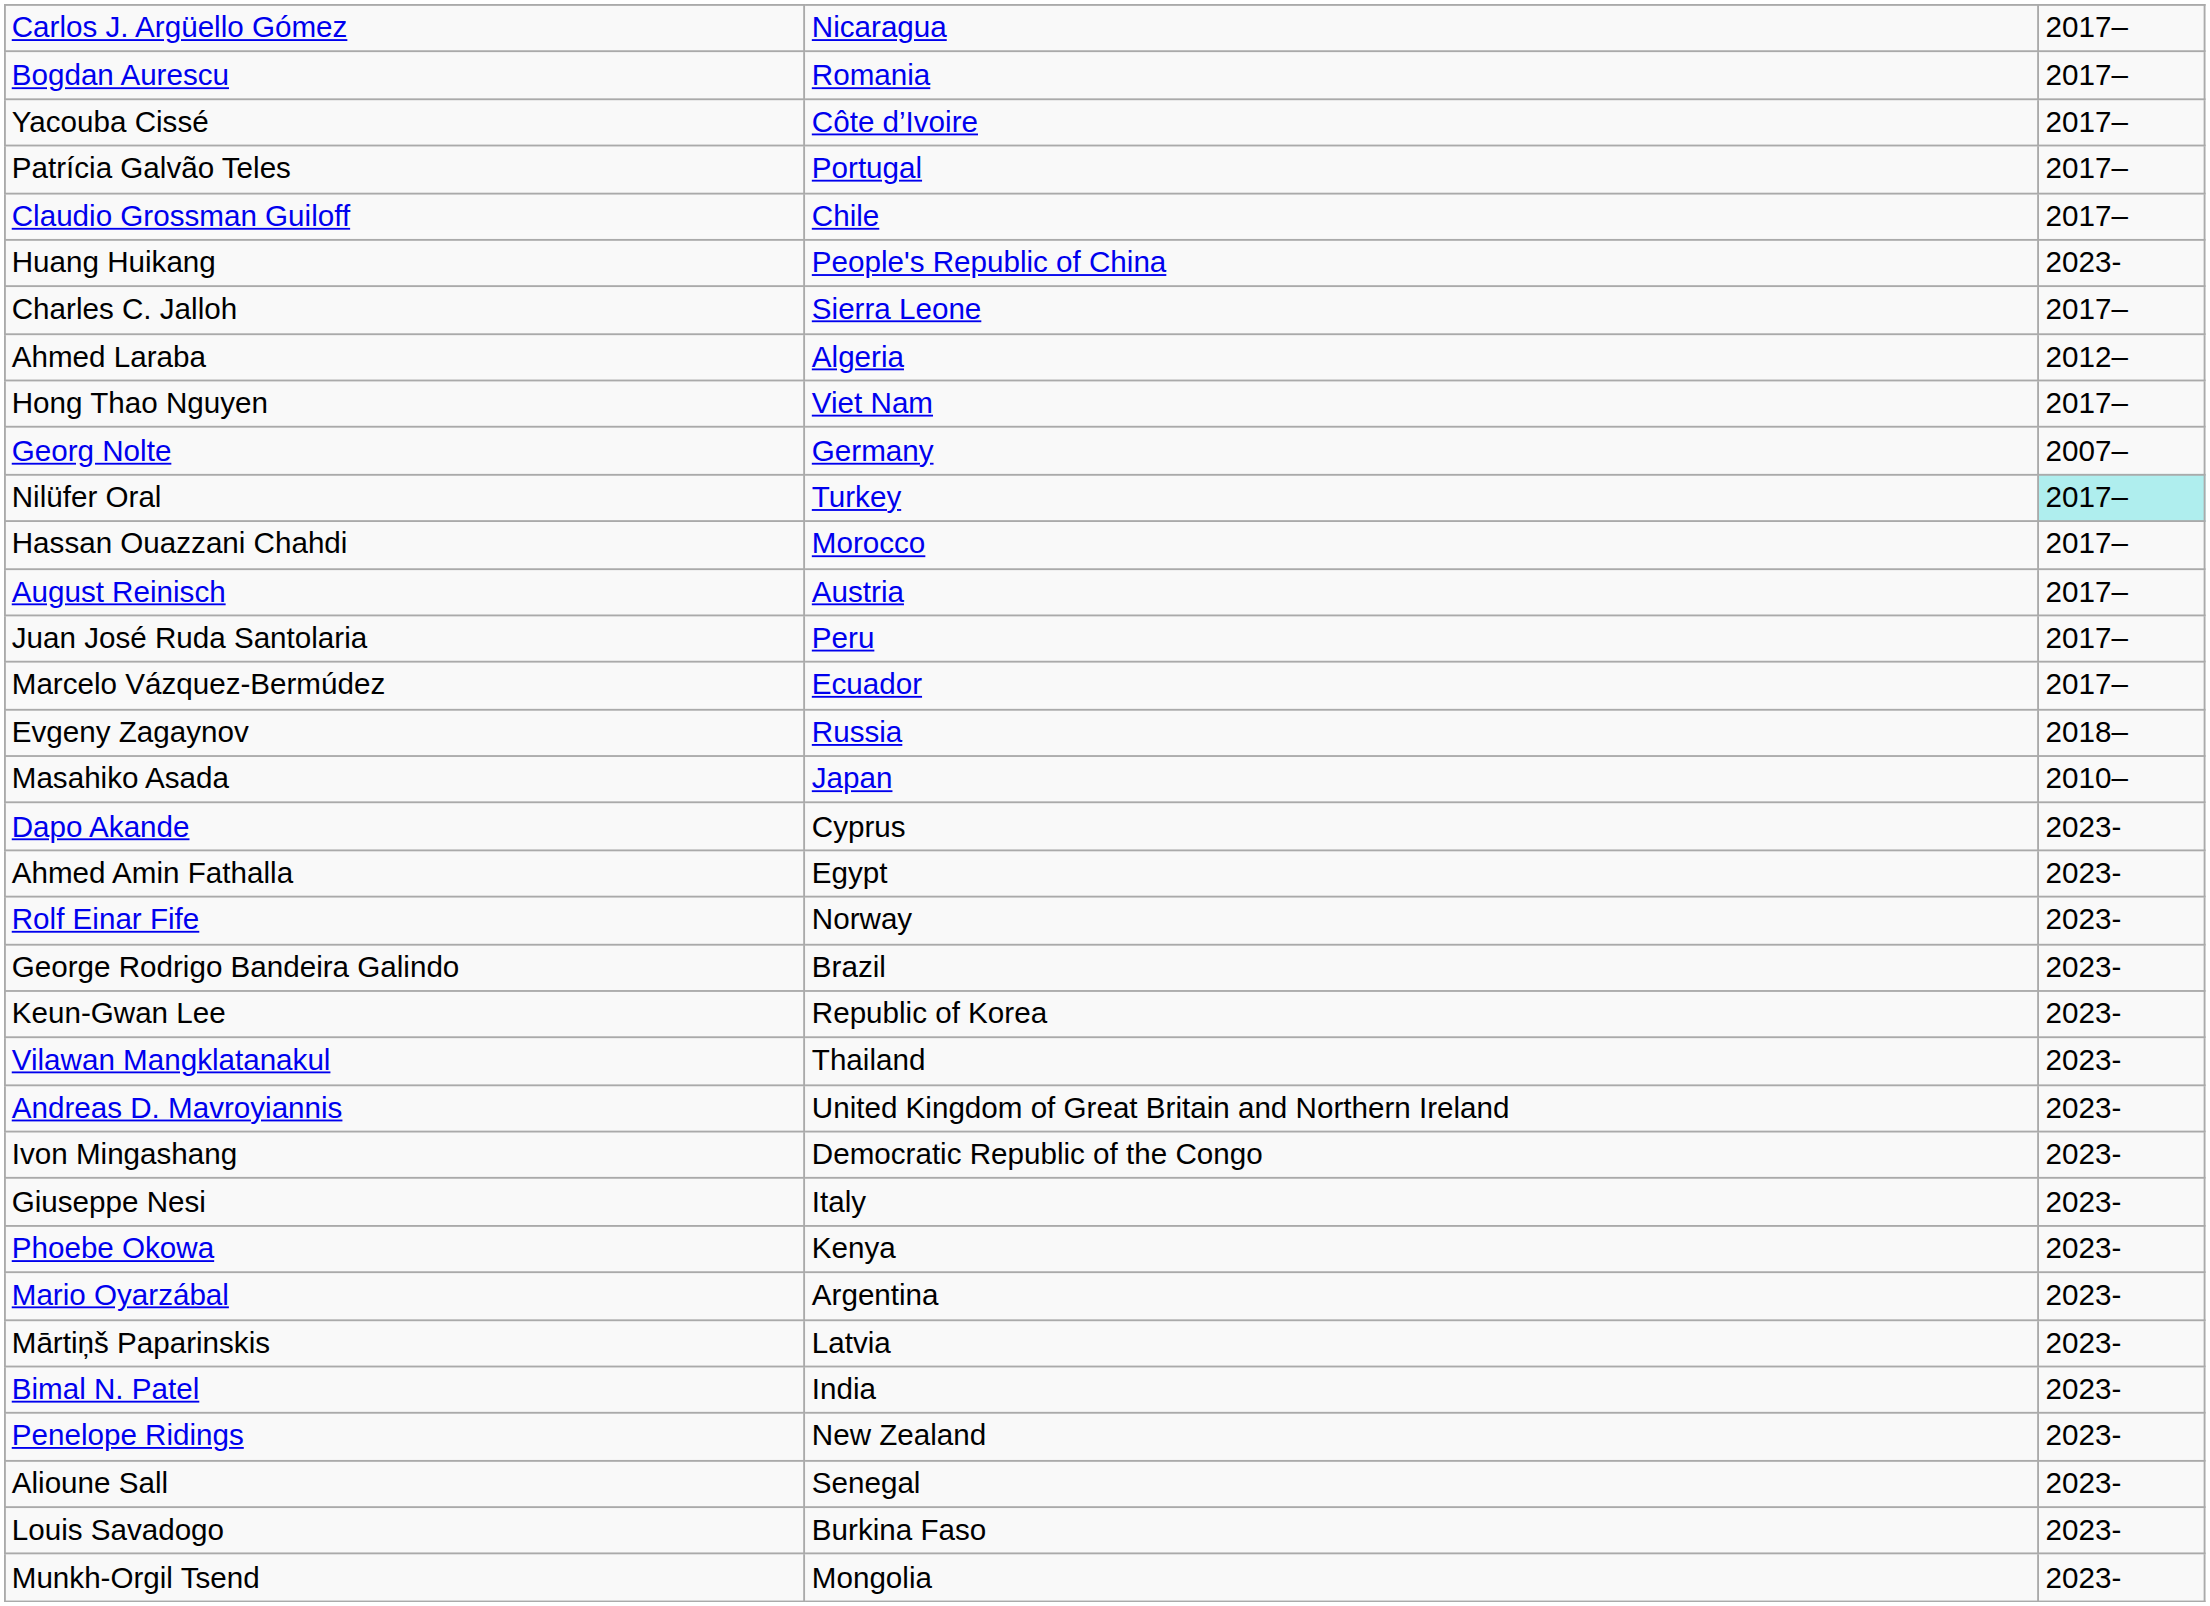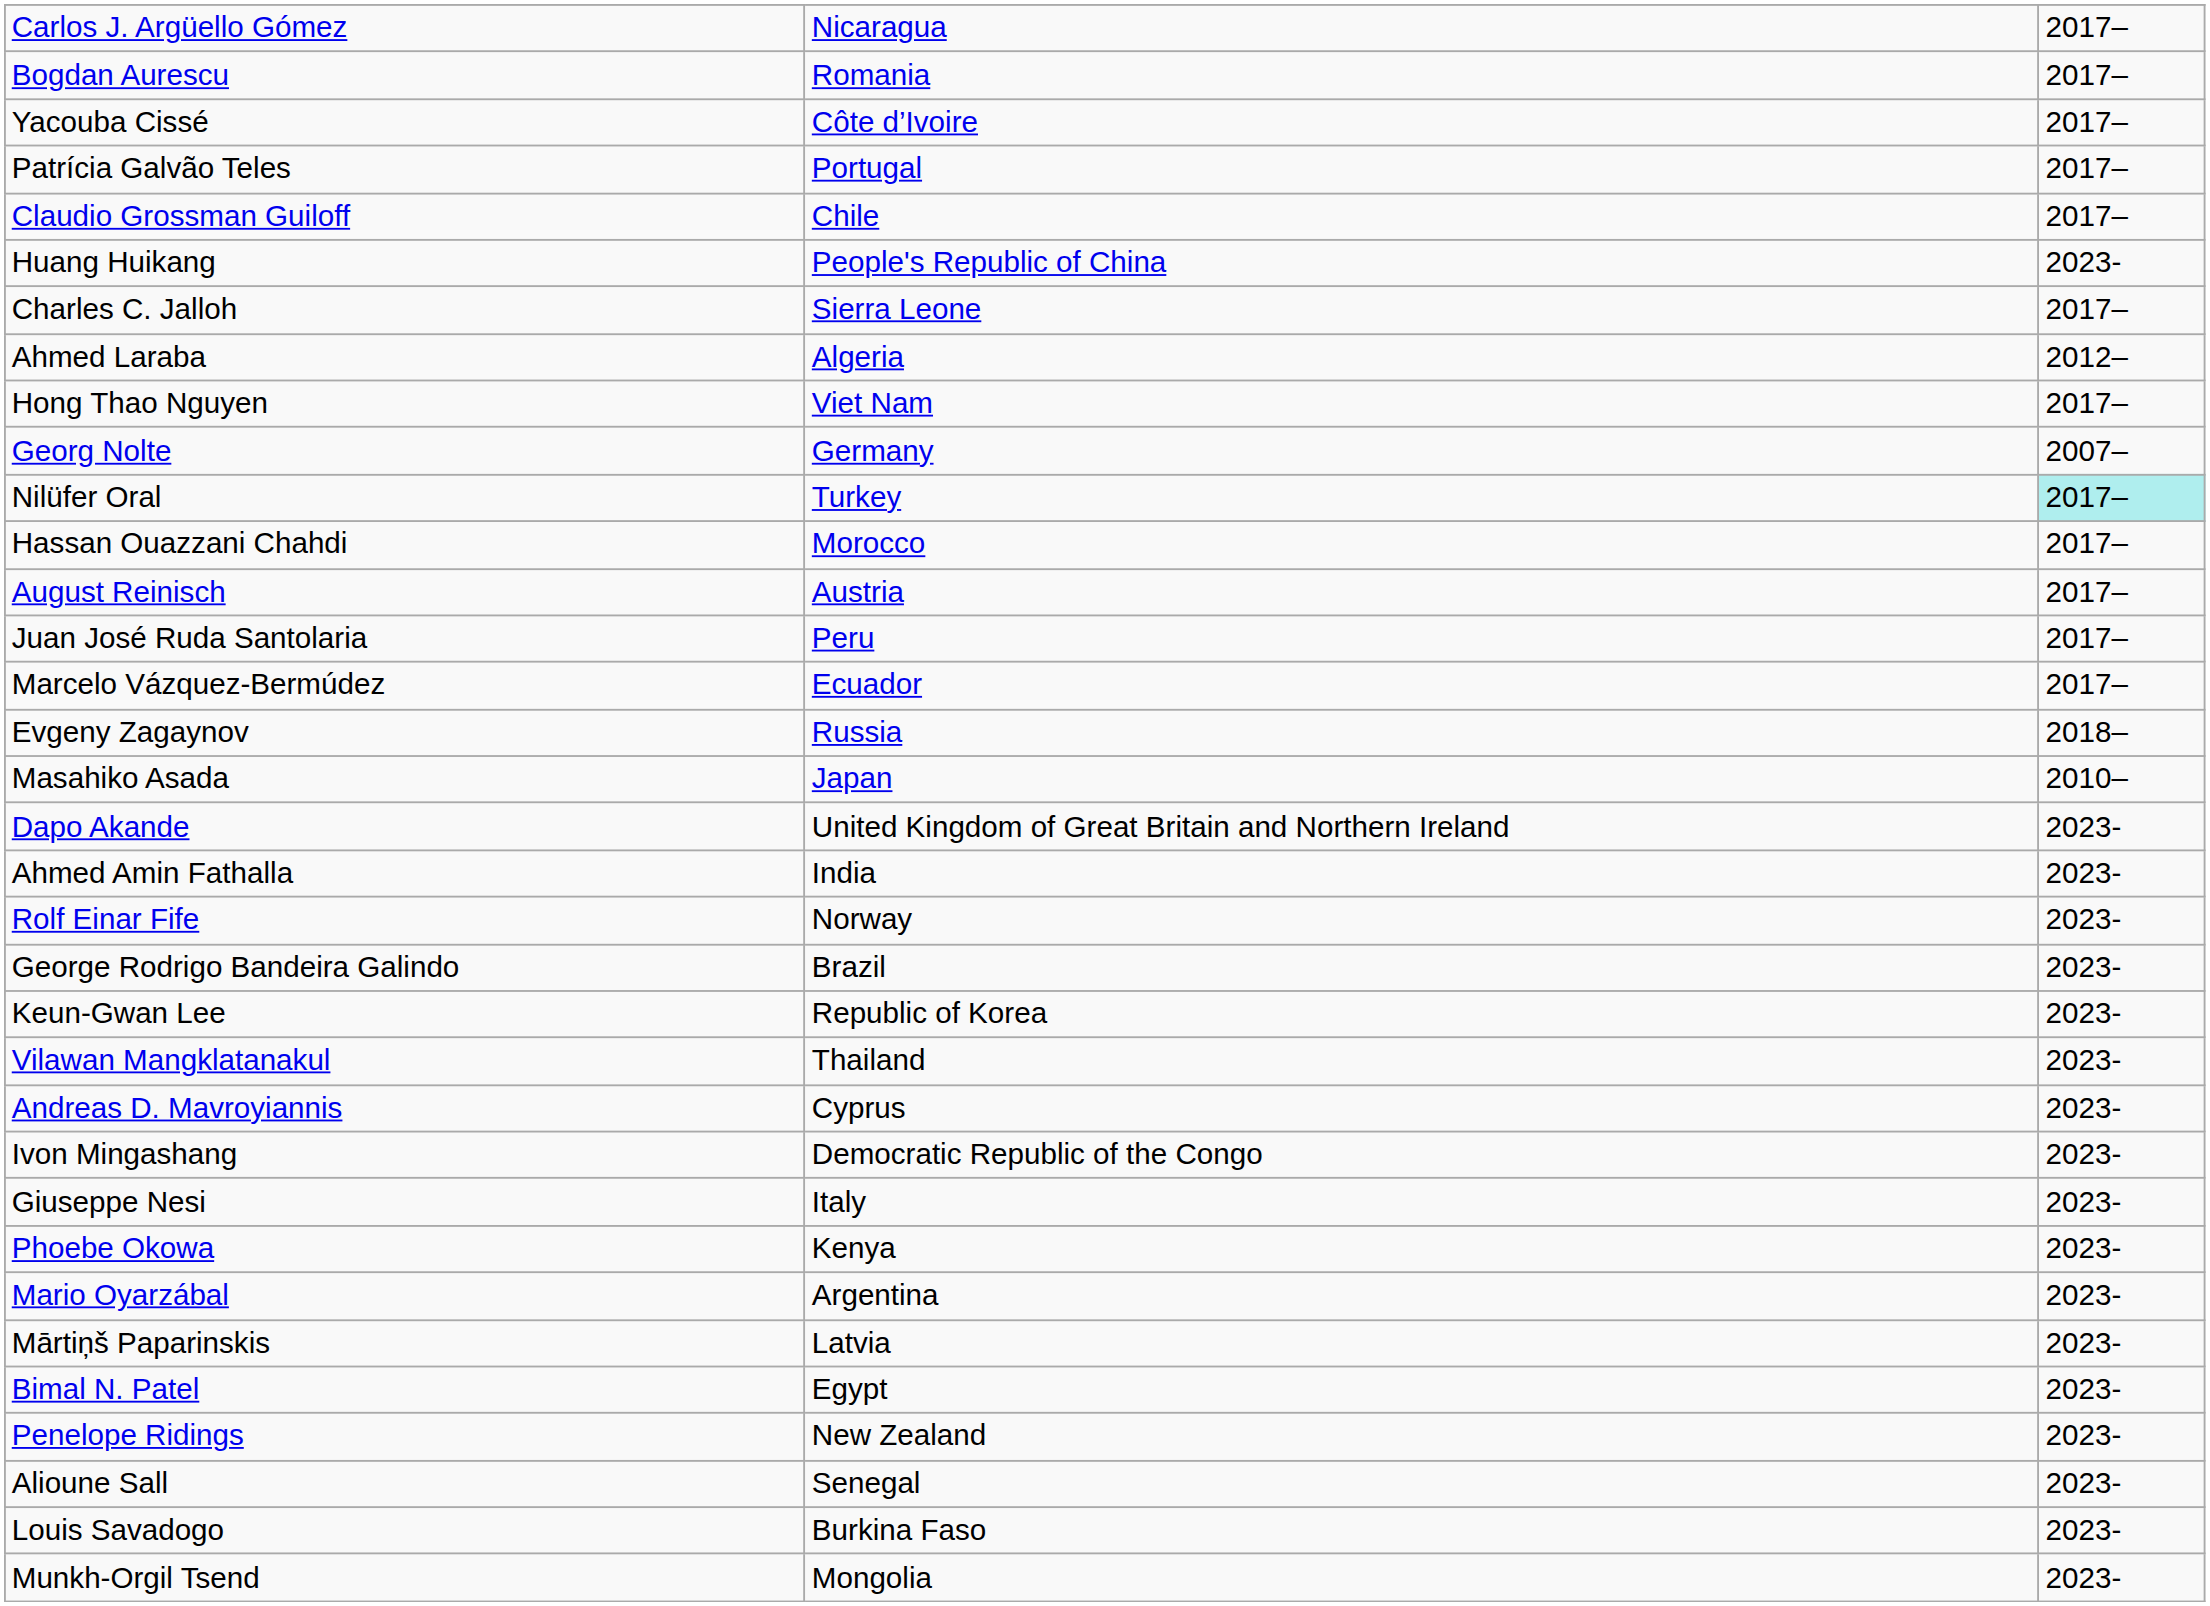Dapo Akande | column 2: Cyprus -> United Kingdom of Great Britain and Northern Ireland
Ahmed Amin Fathalla | column 2: Egypt -> India
Andreas D. Mavroyiannis | column 2: United Kingdom of Great Britain and Northern Ireland -> Cyprus
Bimal N. Patel | column 2: India -> Egypt
